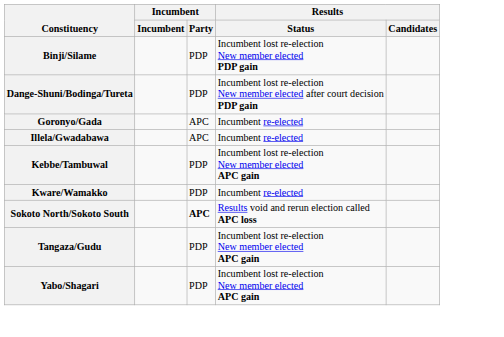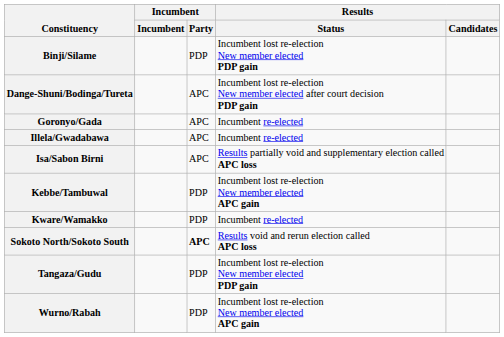Dange-Shuni/Bodinga/Tureta | Incumbent / Party: PDP -> APC
+ row: Isa/Sabon Birni | APC | Results partially void and supplementary election called APC loss
Tangaza/Gudu | Results / Status: Incumbent lost re-election New member elected APC gain -> Incumbent lost re-election New member elected PDP gain
+ row: Wurno/Rabah | PDP | Incumbent lost re-election New member elected APC gain
- row: Yabo/Shagari | PDP | Incumbent lost re-election New member elected APC gain
